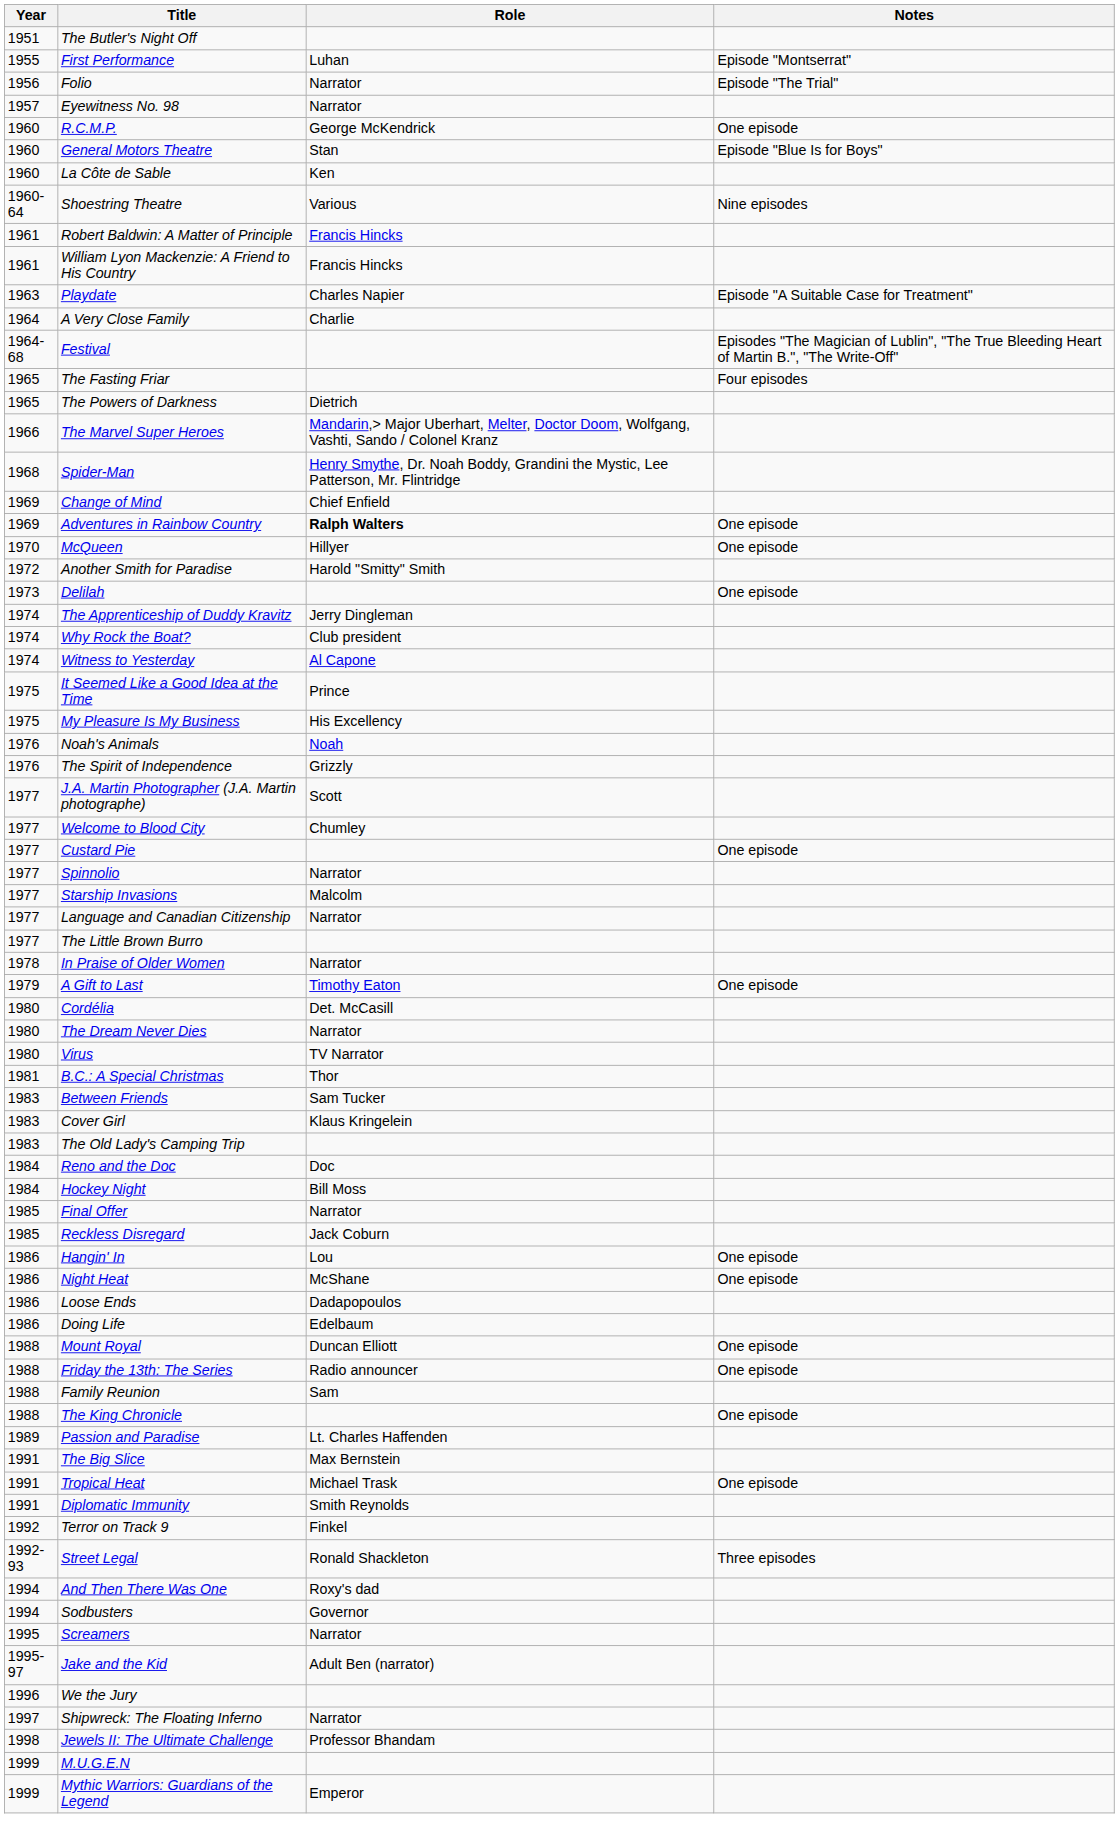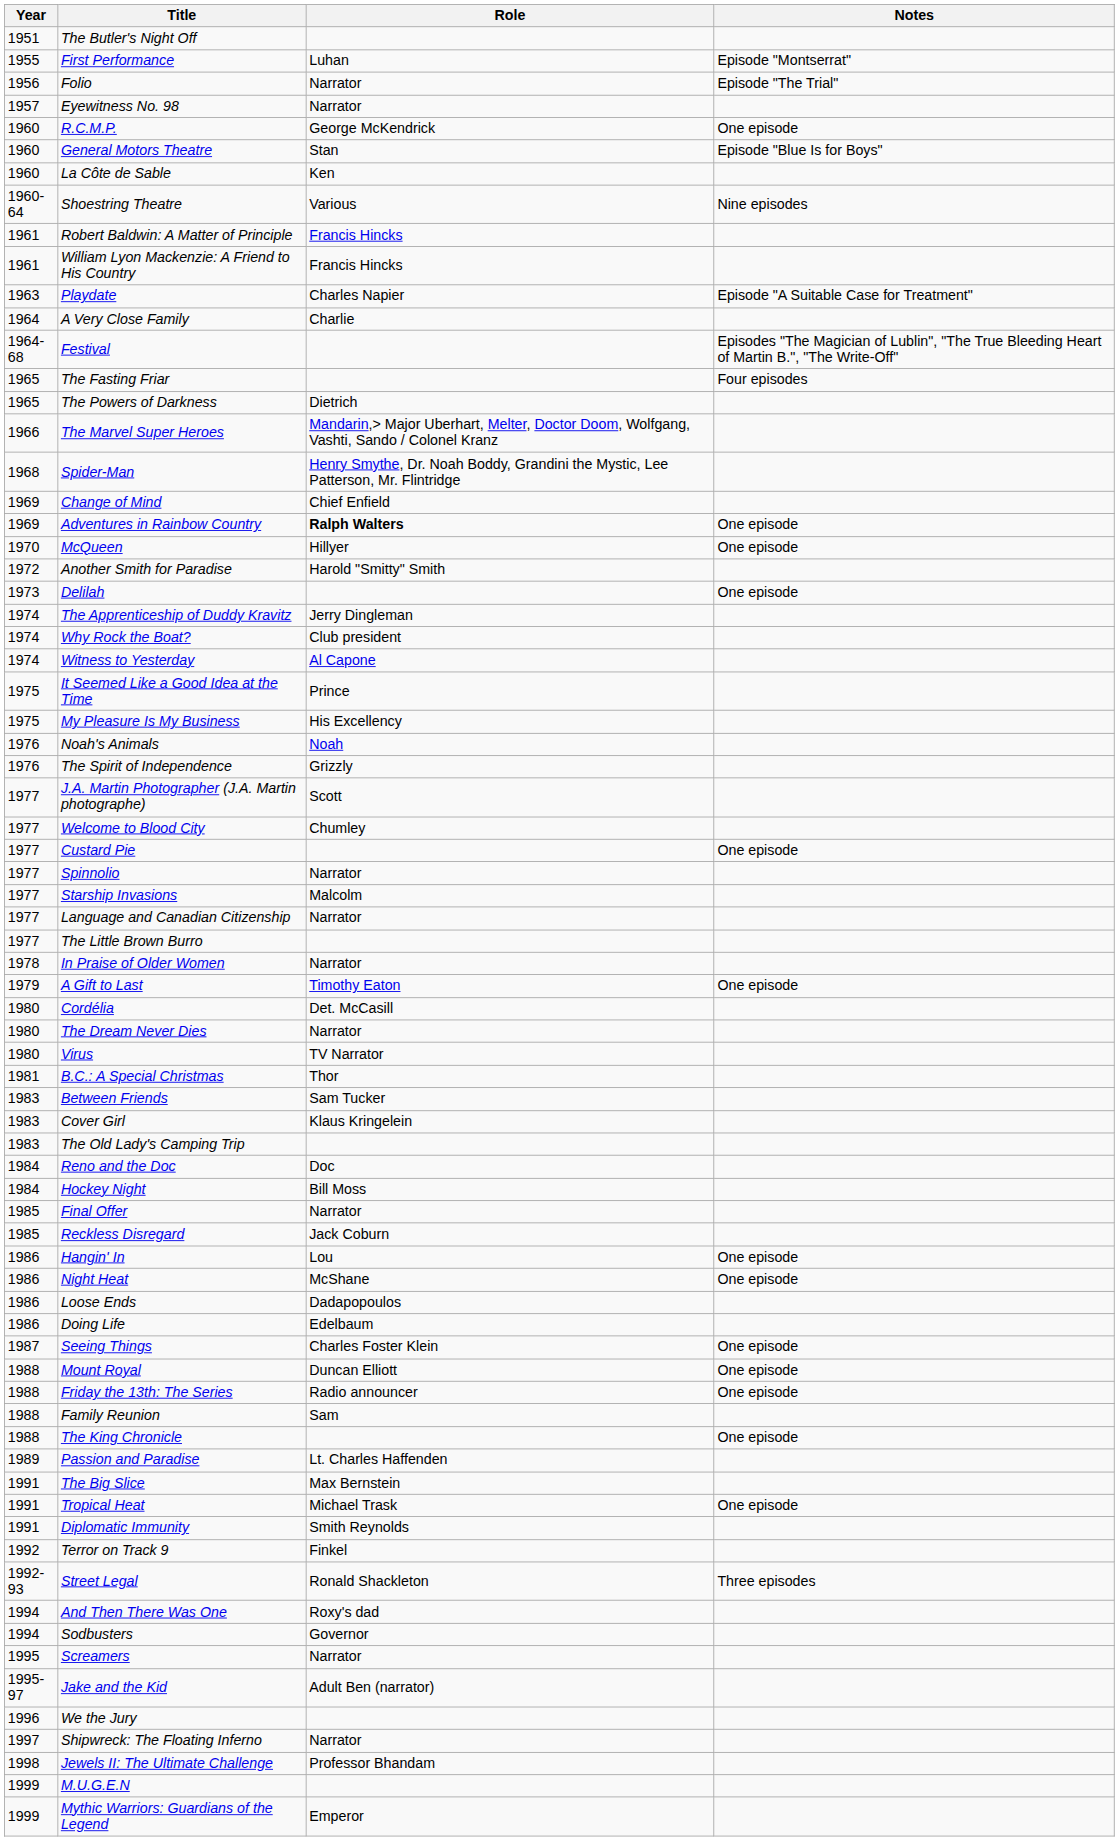+ row: 1987 | Seeing Things | Charles Foster Klein | One episode
